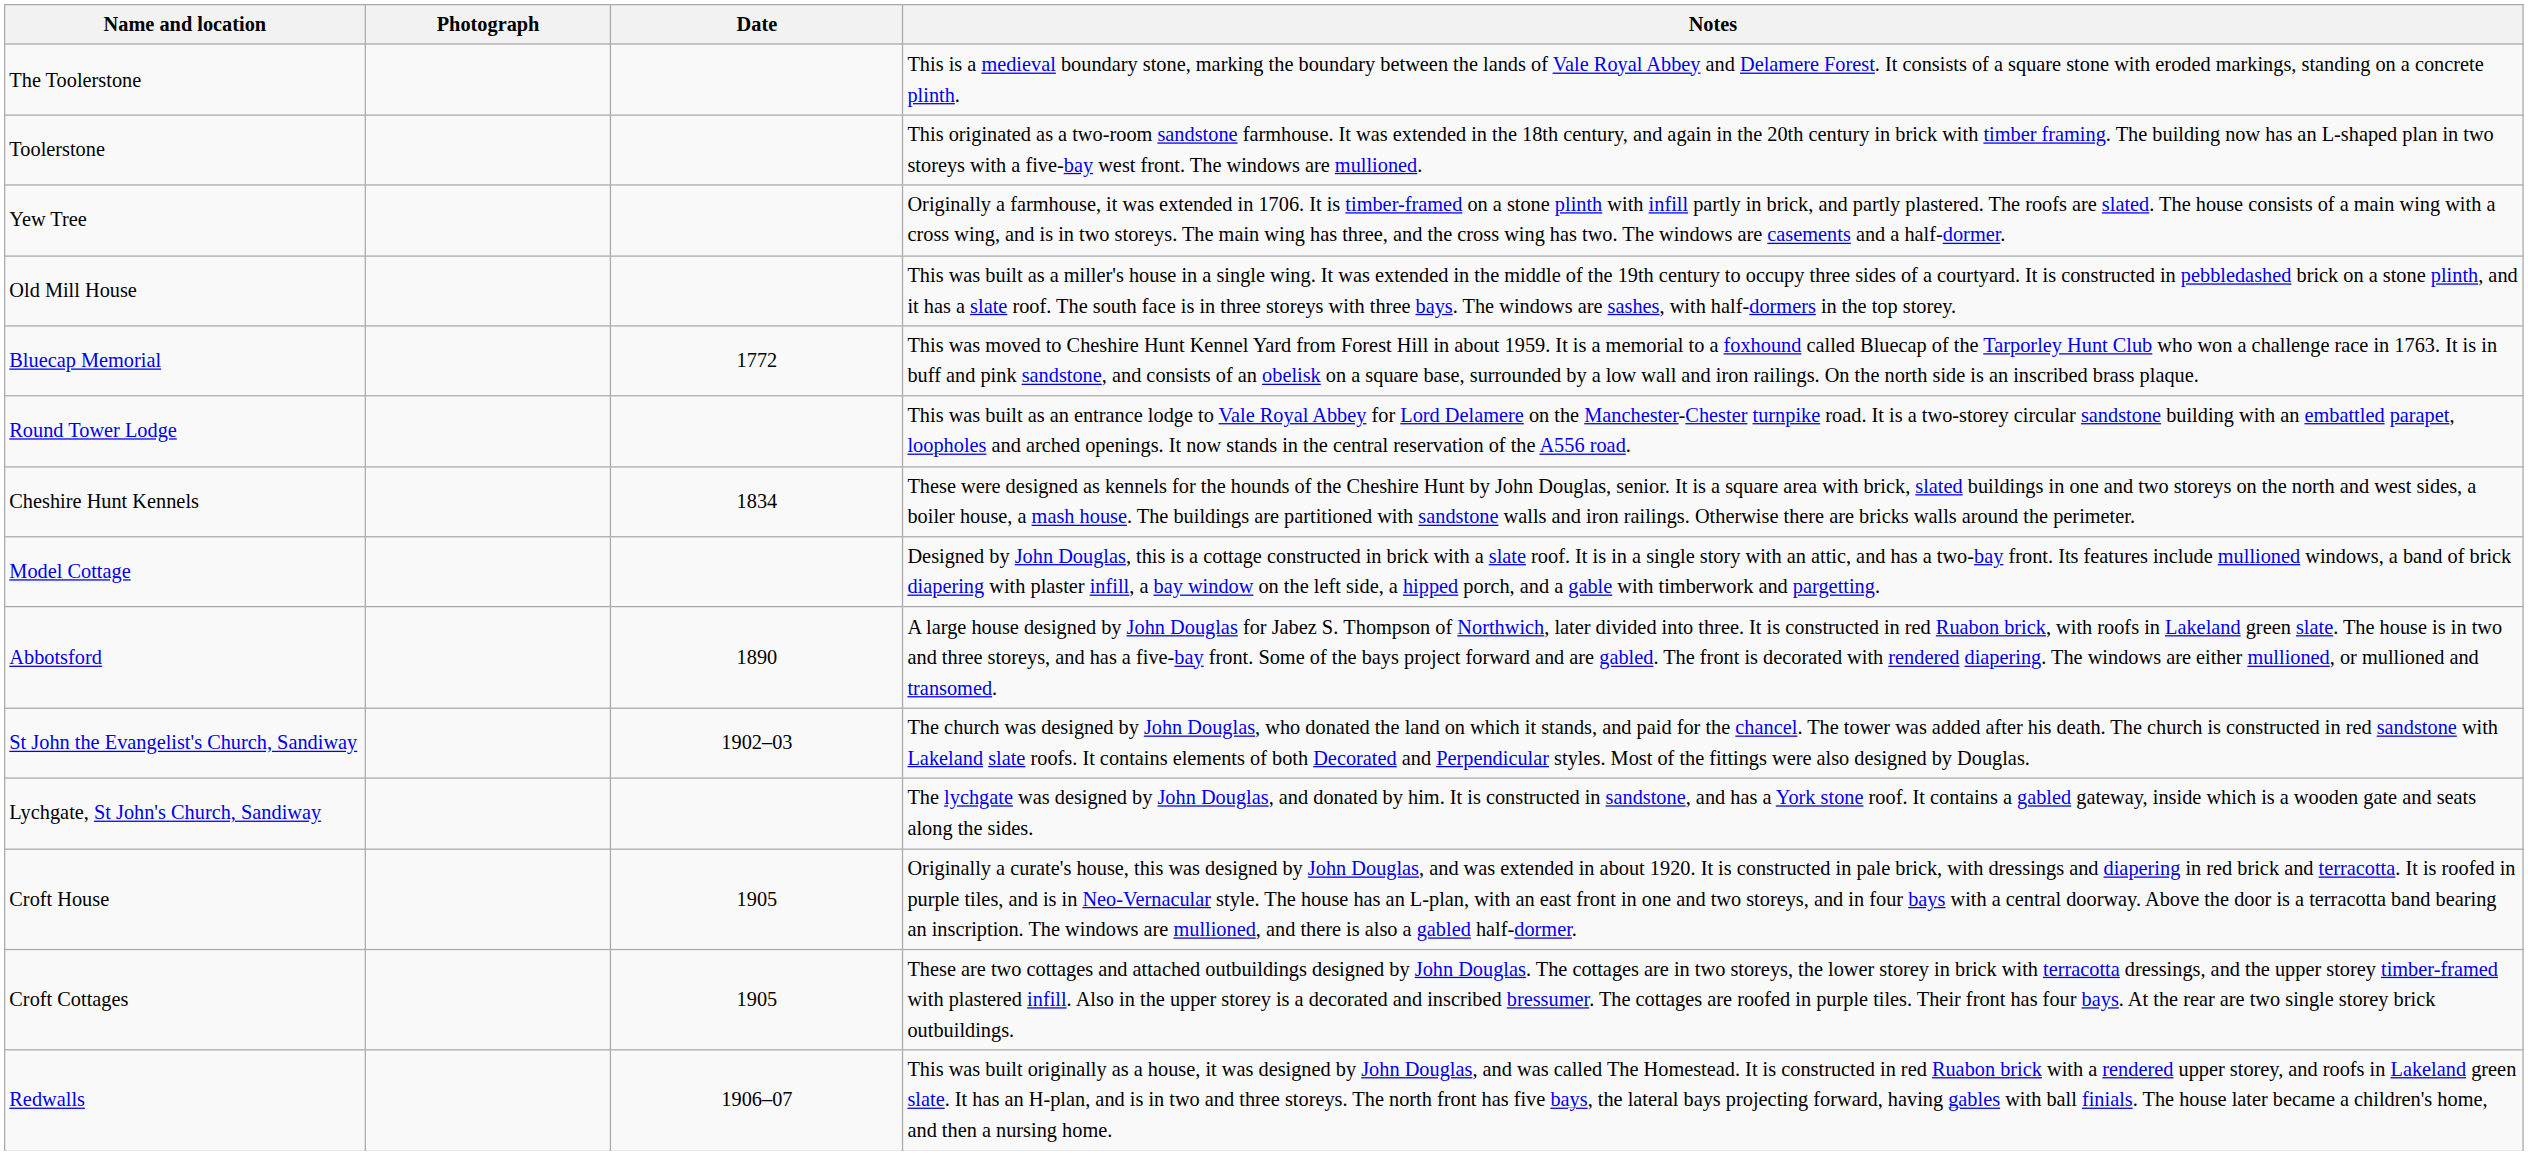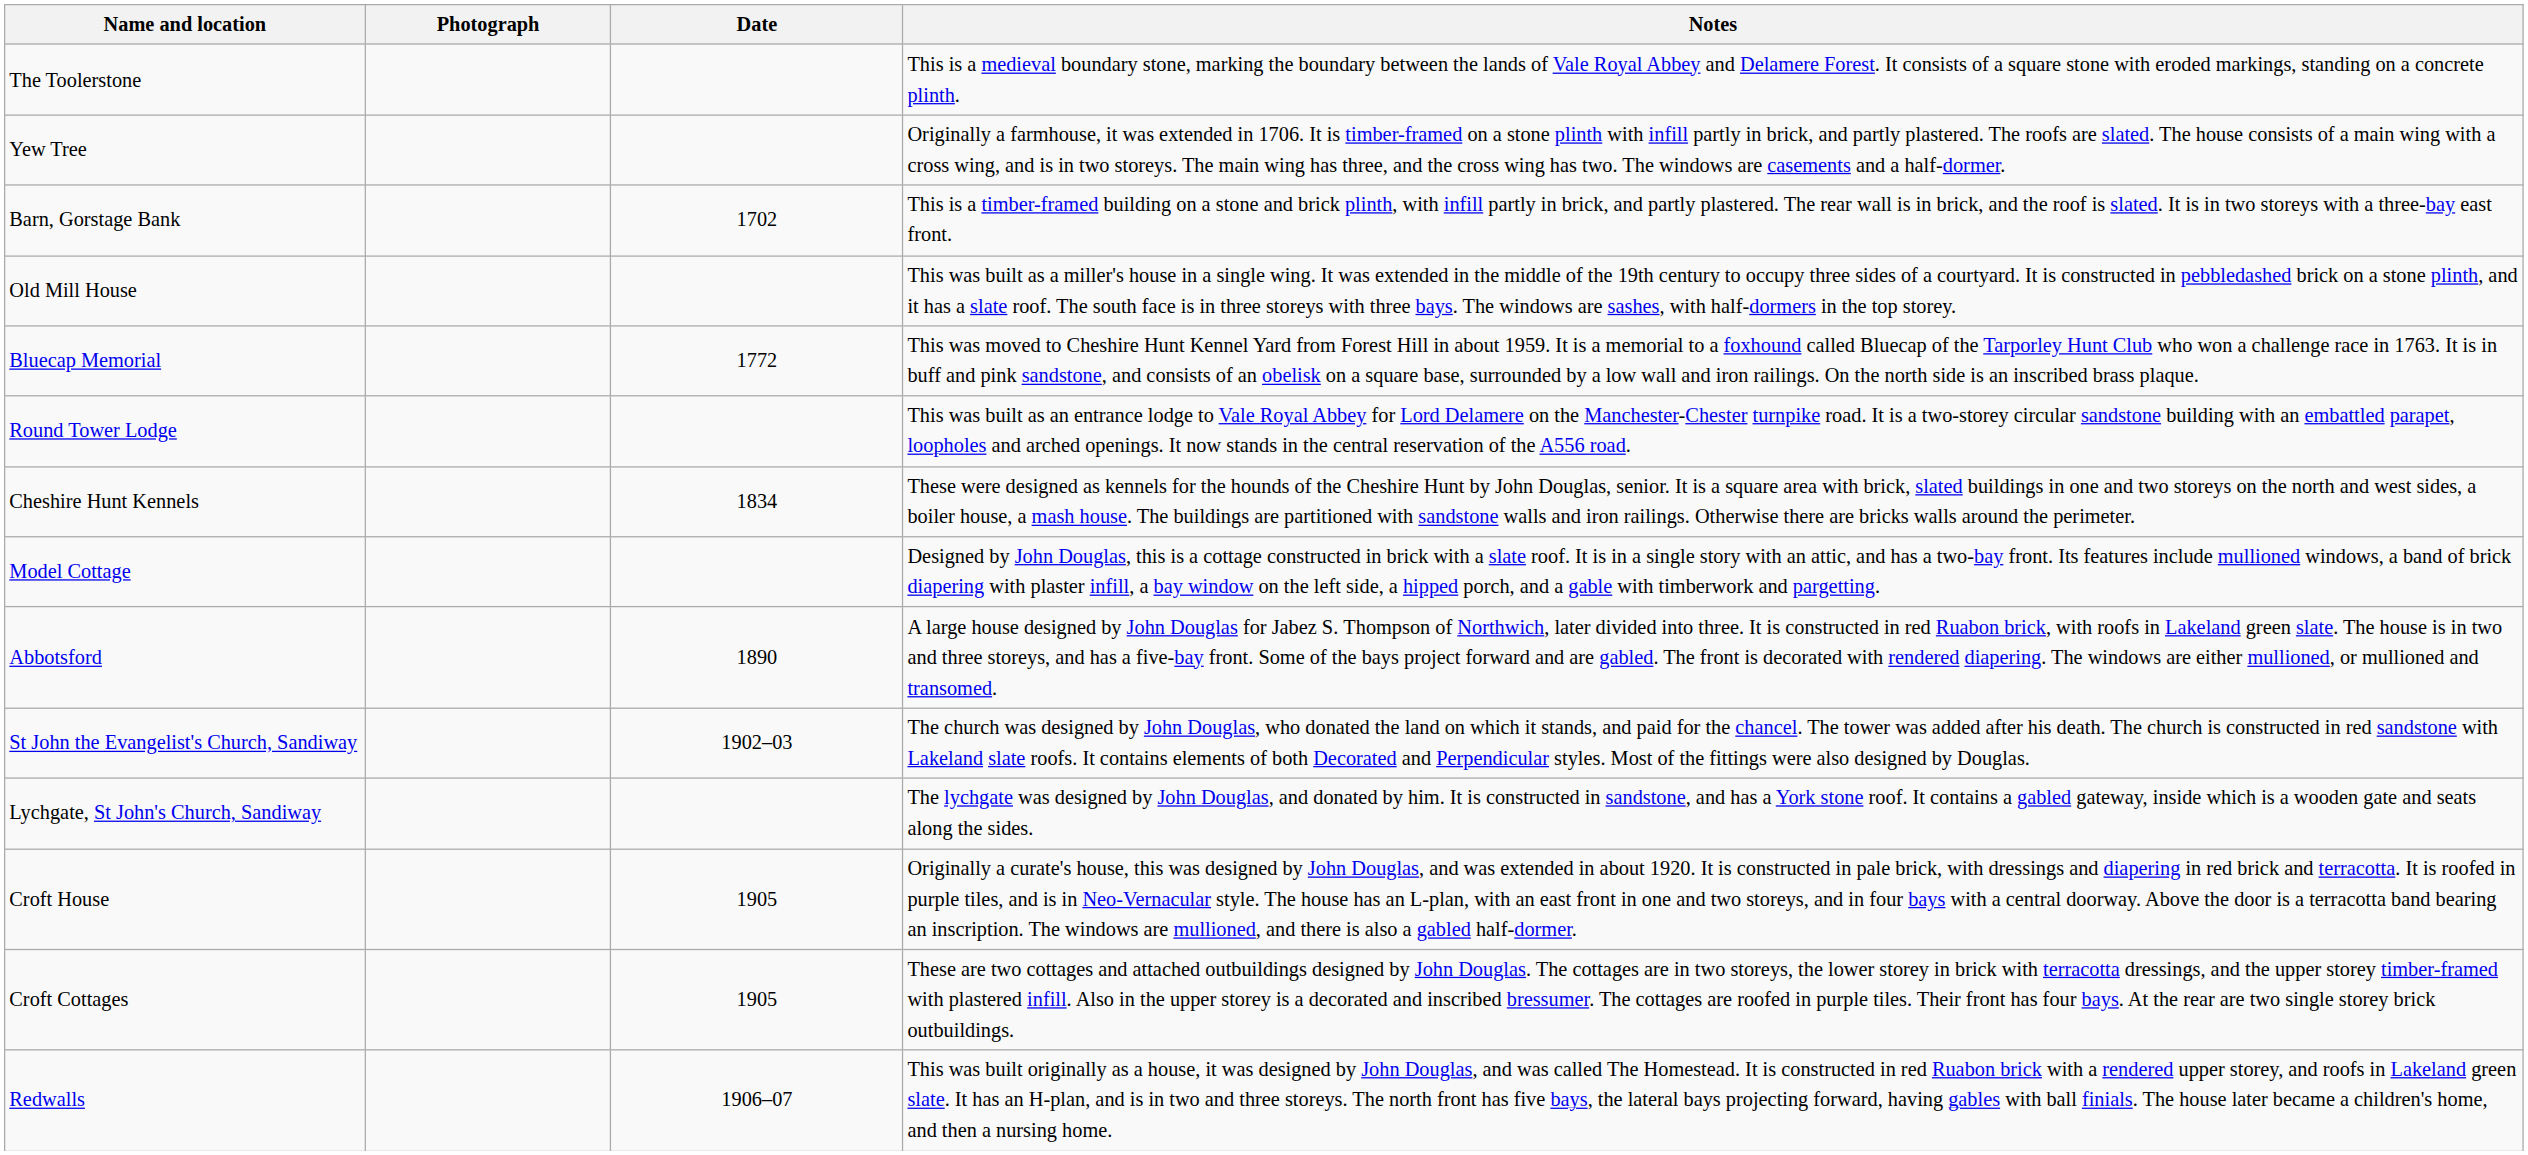- row: Toolerstone | This originated as a two-room sandstone farmhouse. It was extended in the 18th century, and again in the 20th century in brick with timber framing. The building now has an L-shaped plan in two storeys with a five-bay west front. The windows are mullioned.
+ row: Barn, Gorstage Bank | 1702 | This is a timber-framed building on a stone and brick plinth, with infill partly in brick, and partly plastered. The rear wall is in brick, and the roof is slated. It is in two storeys with a three-bay east front.
